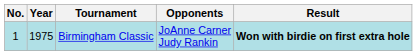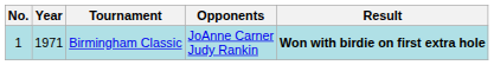Birmingham Classic | Year: 1975 -> 1971
